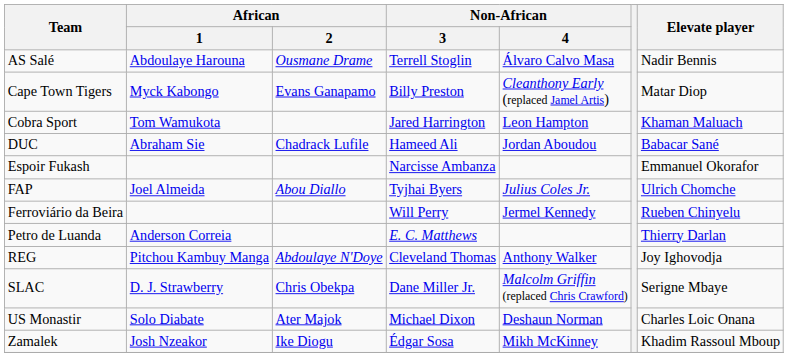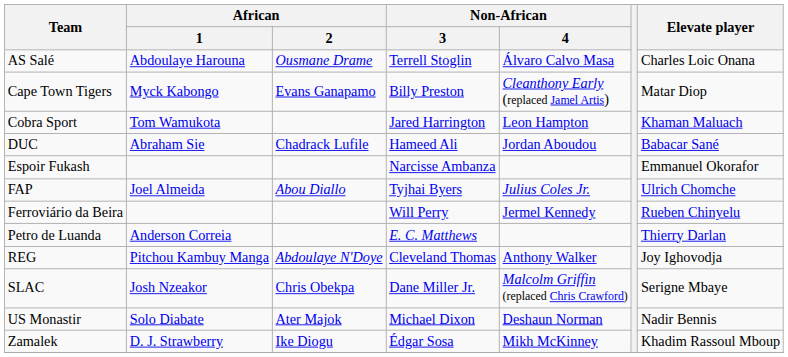AS Salé | Elevate player: Nadir Bennis -> Charles Loic Onana
SLAC | African / 1: D. J. Strawberry -> Josh Nzeakor
US Monastir | Elevate player: Charles Loic Onana -> Nadir Bennis
Zamalek | African / 1: Josh Nzeakor -> D. J. Strawberry
